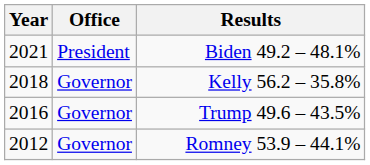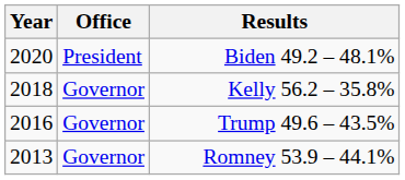Biden 49.2 – 48.1% | Year: 2021 -> 2020
Romney 53.9 – 44.1% | Year: 2012 -> 2013
